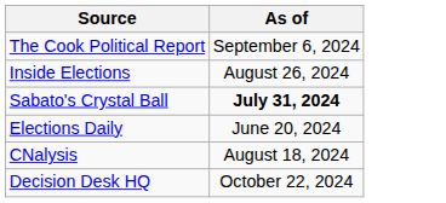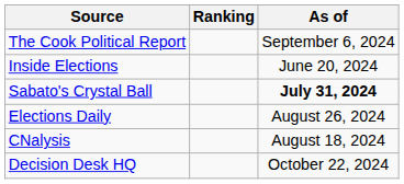+ column: Ranking
Inside Elections | As of: August 26, 2024 -> June 20, 2024
Elections Daily | As of: June 20, 2024 -> August 26, 2024
